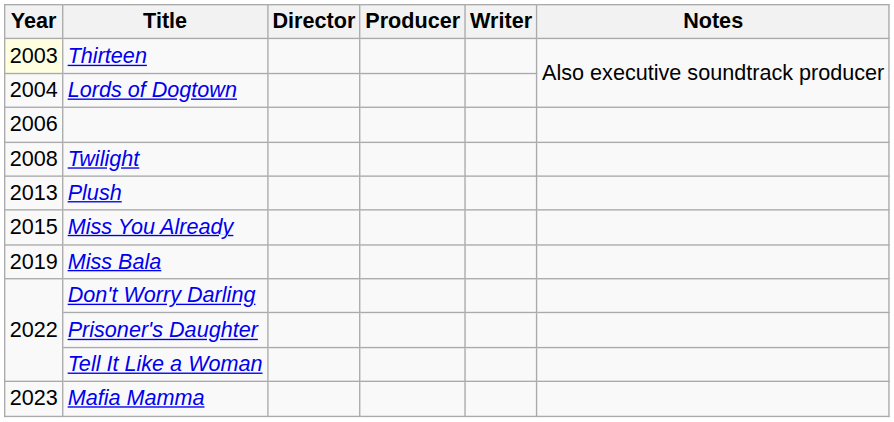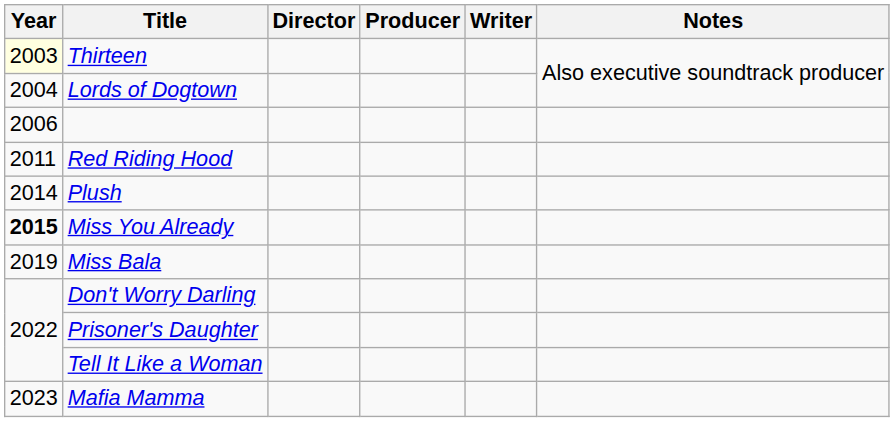- row: 2008 | Twilight
+ row: 2011 | Red Riding Hood
Plush | Year: 2013 -> 2014
Miss You Already | Year: normal -> bold
